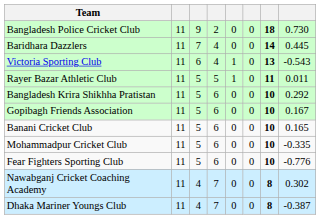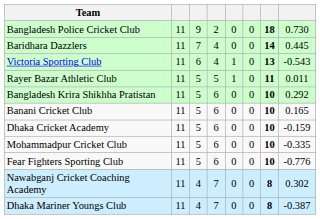- row: Gopibagh Friends Association | 11 | 5 | 6 | 0 | 0 | 10 | 0.167
+ row: Dhaka Cricket Academy | 11 | 5 | 6 | 0 | 0 | 10 | -0.159
